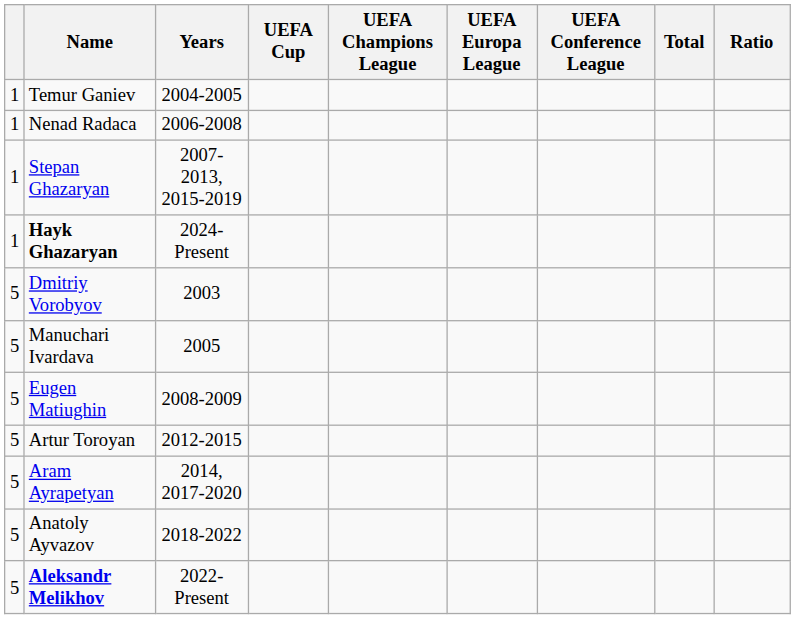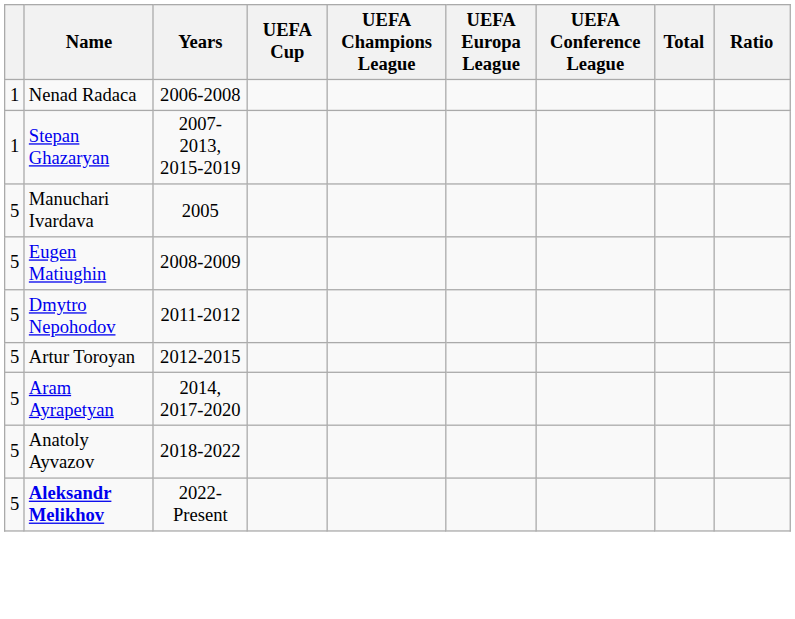- row: 1 | Temur Ganiev | 2004-2005
- row: 1 | Hayk Ghazaryan | 2024-Present
- row: 5 | Dmitriy Vorobyov | 2003
+ row: 5 | Dmytro Nepohodov | 2011-2012
